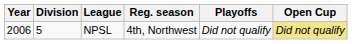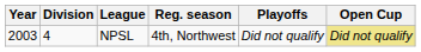NPSL | Year: 2006 -> 2003
NPSL | Division: 5 -> 4
